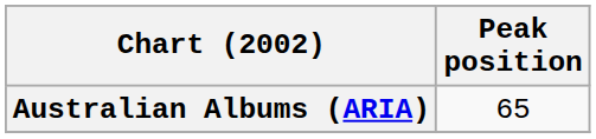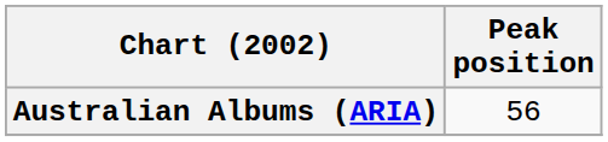Australian Albums (ARIA) | Peak position: 65 -> 56
